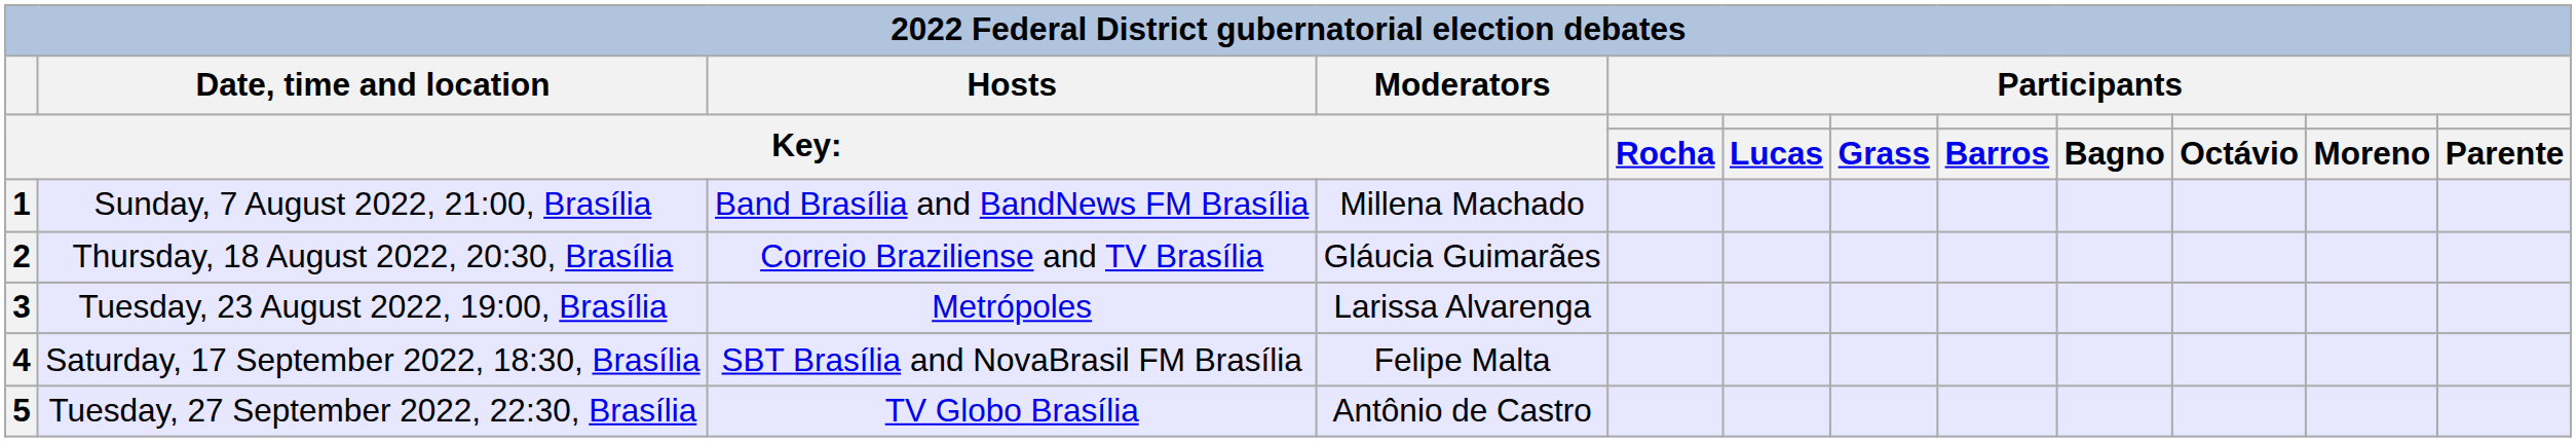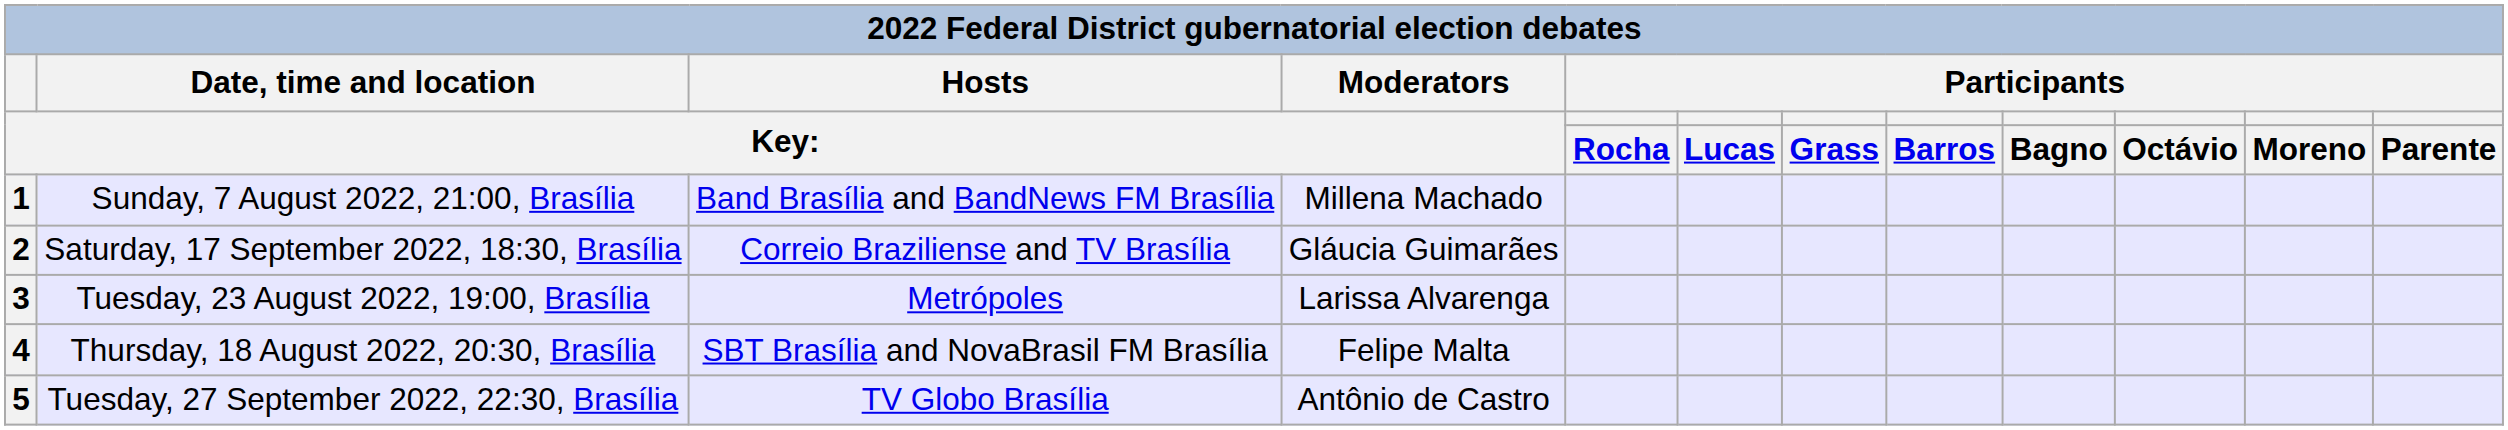2 | Date, time and location / Key:: Thursday, 18 August 2022, 20:30, Brasília -> Saturday, 17 September 2022, 18:30, Brasília
4 | Date, time and location / Key:: Saturday, 17 September 2022, 18:30, Brasília -> Thursday, 18 August 2022, 20:30, Brasília
